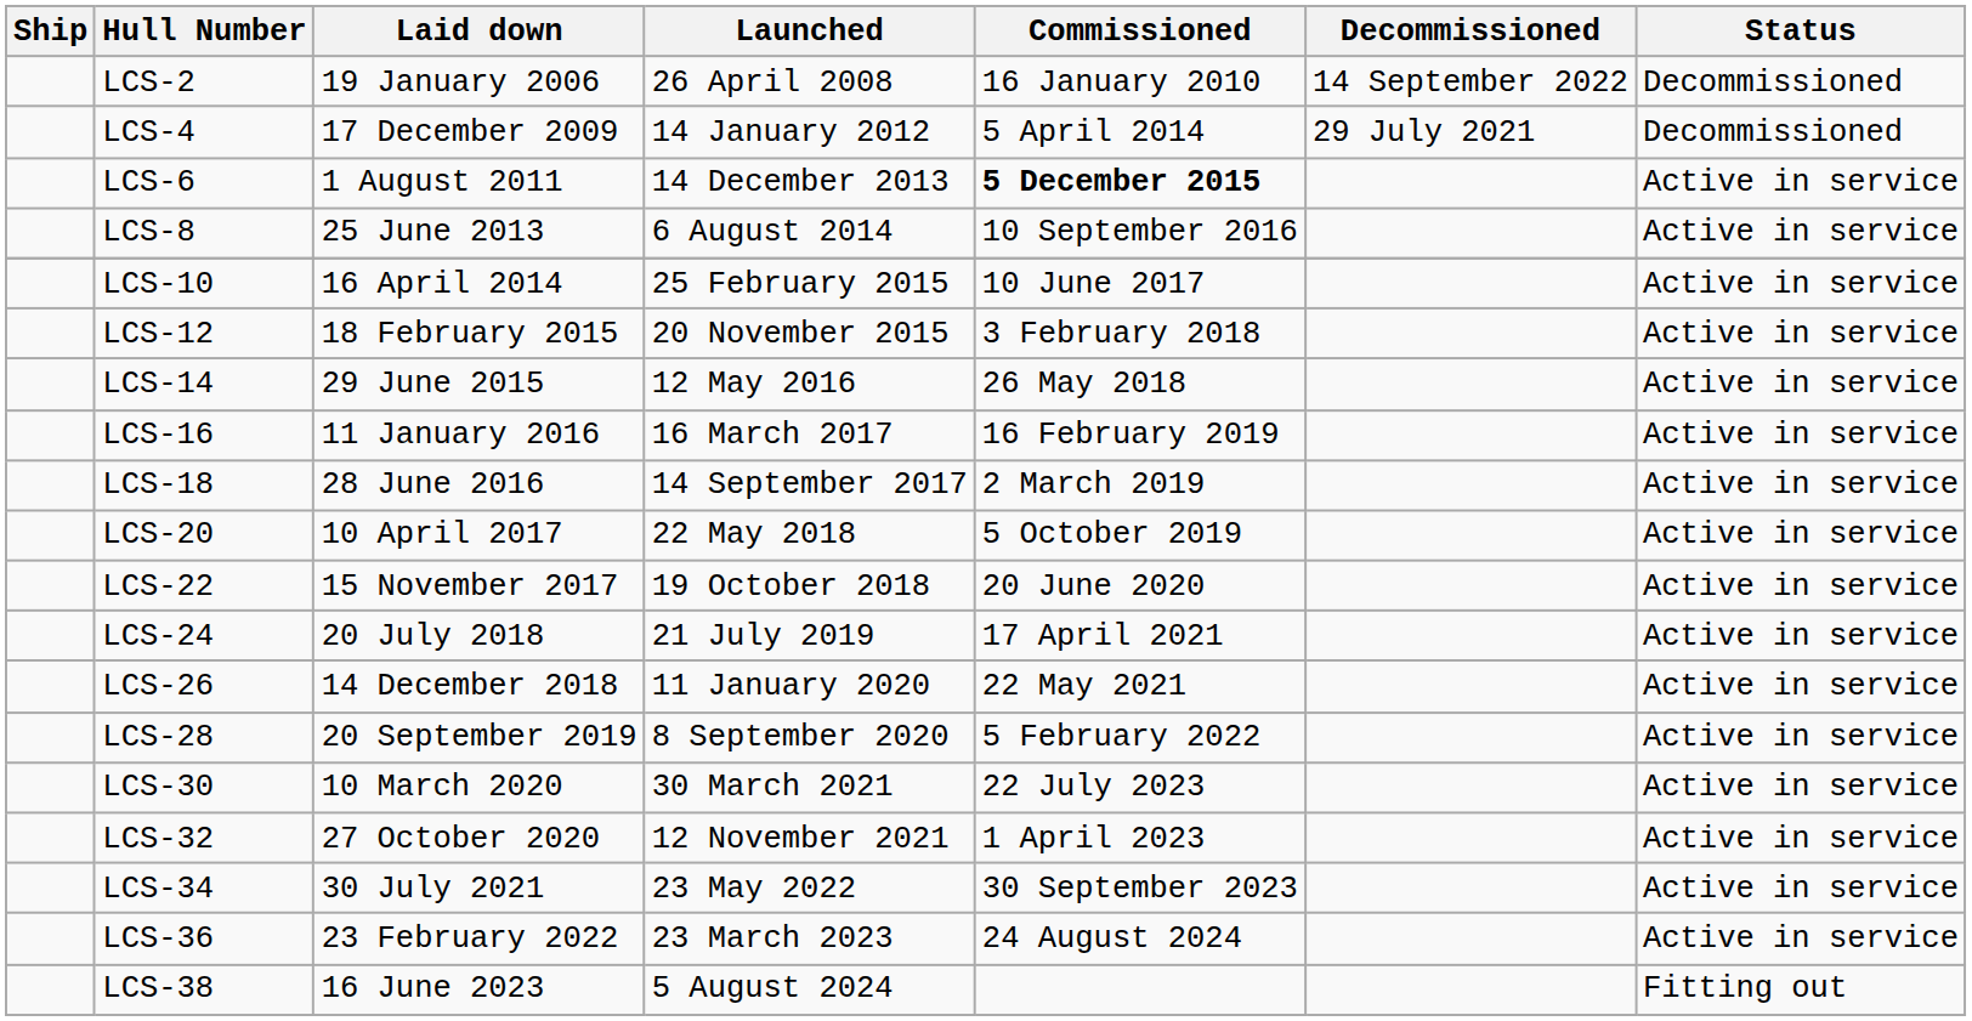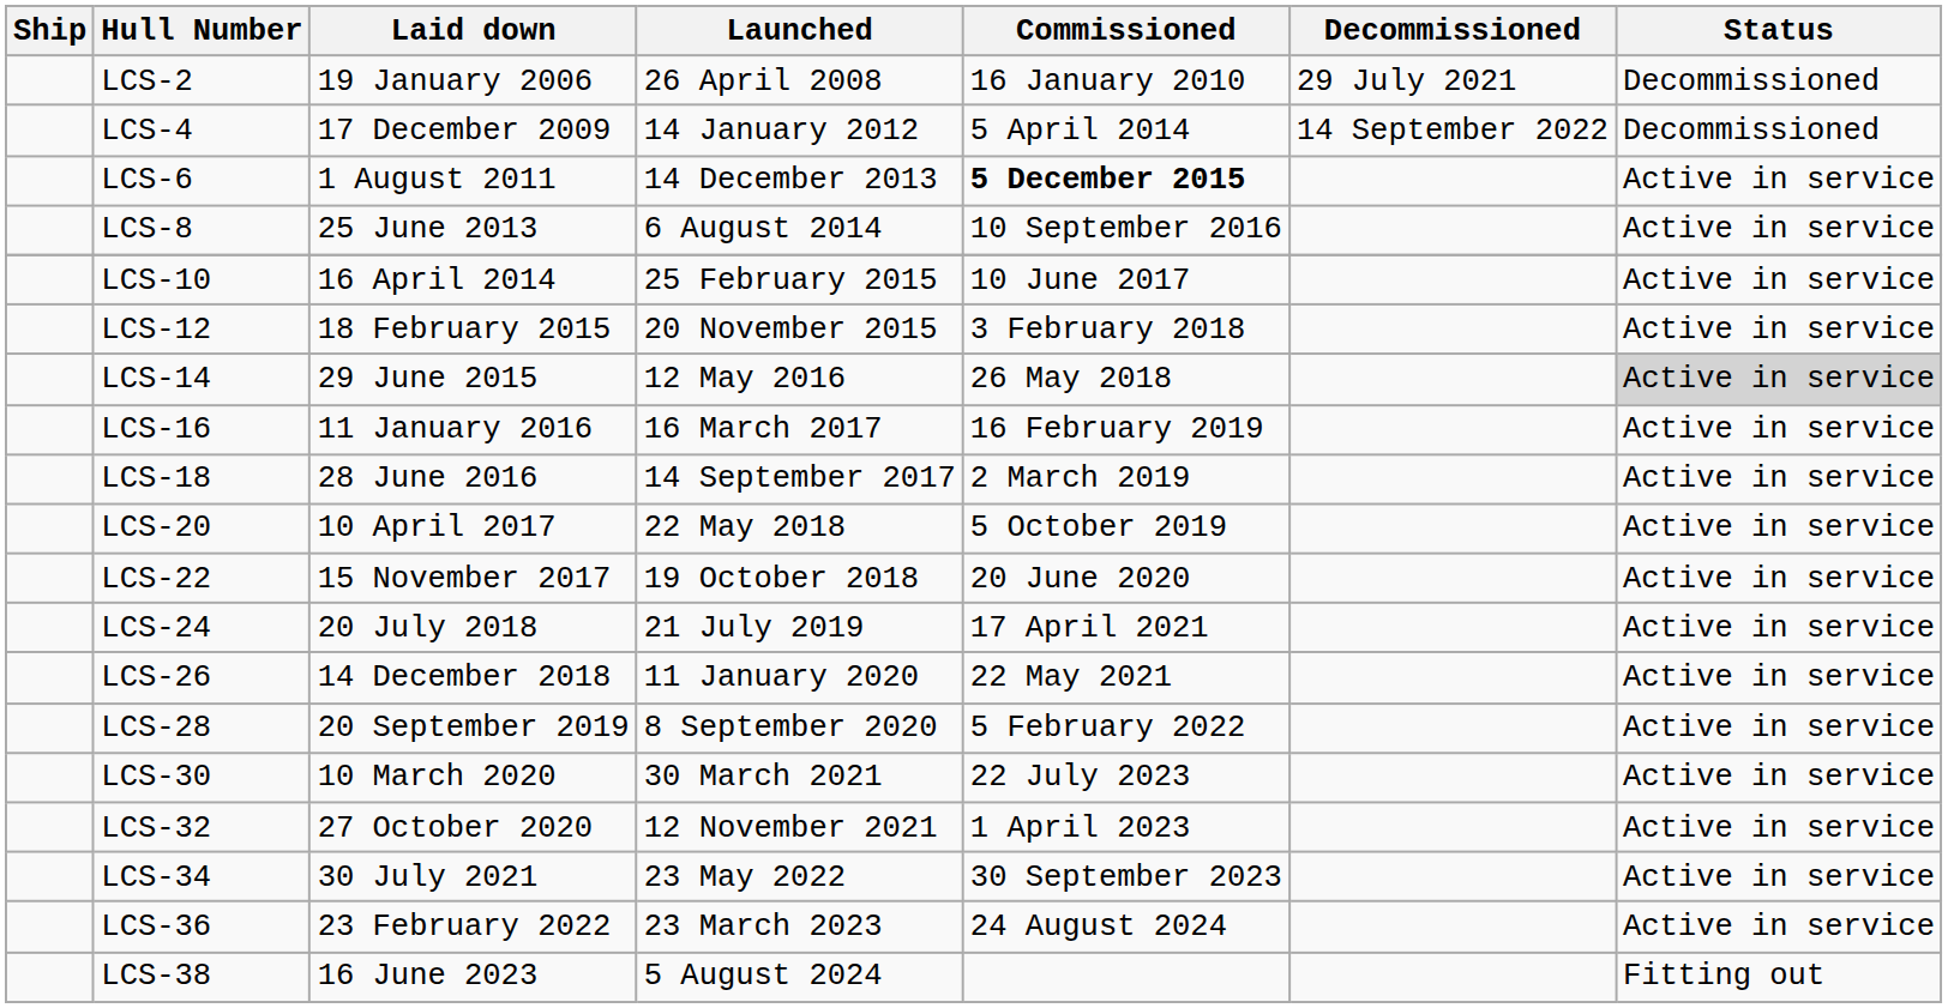LCS-2 | Decommissioned: 14 September 2022 -> 29 July 2021
LCS-4 | Decommissioned: 29 July 2021 -> 14 September 2022
LCS-14 | Status: no background -> lightgrey background
